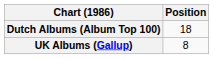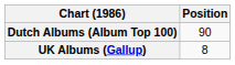Dutch Albums (Album Top 100) | Position: 18 -> 90
